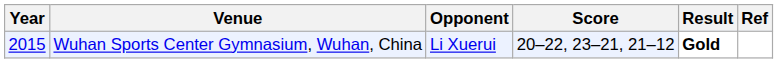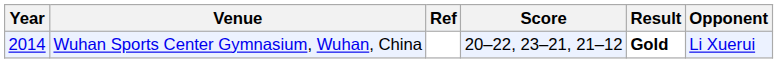columns swapped: Opponent <-> Ref
Wuhan Sports Center Gymnasium, Wuhan, China | Year: 2015 -> 2014
